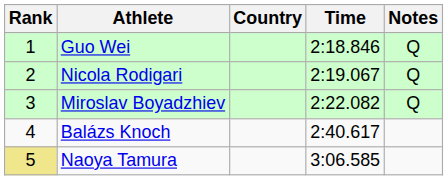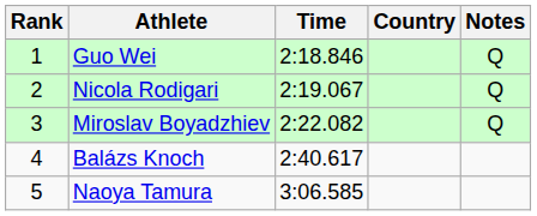columns swapped: Country <-> Time
Naoya Tamura | Rank: khaki background -> no background
